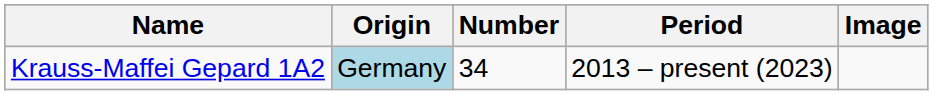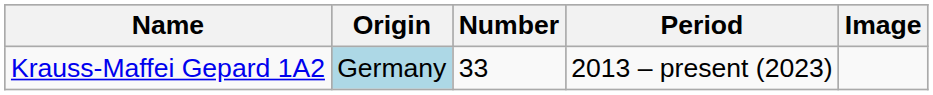Krauss-Maffei Gepard 1A2 | Number: 34 -> 33
